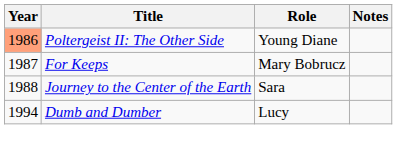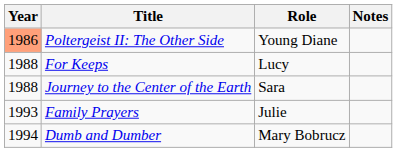For Keeps | Year: 1987 -> 1988
For Keeps | Role: Mary Bobrucz -> Lucy
+ row: 1993 | Family Prayers | Julie
Dumb and Dumber | Role: Lucy -> Mary Bobrucz
